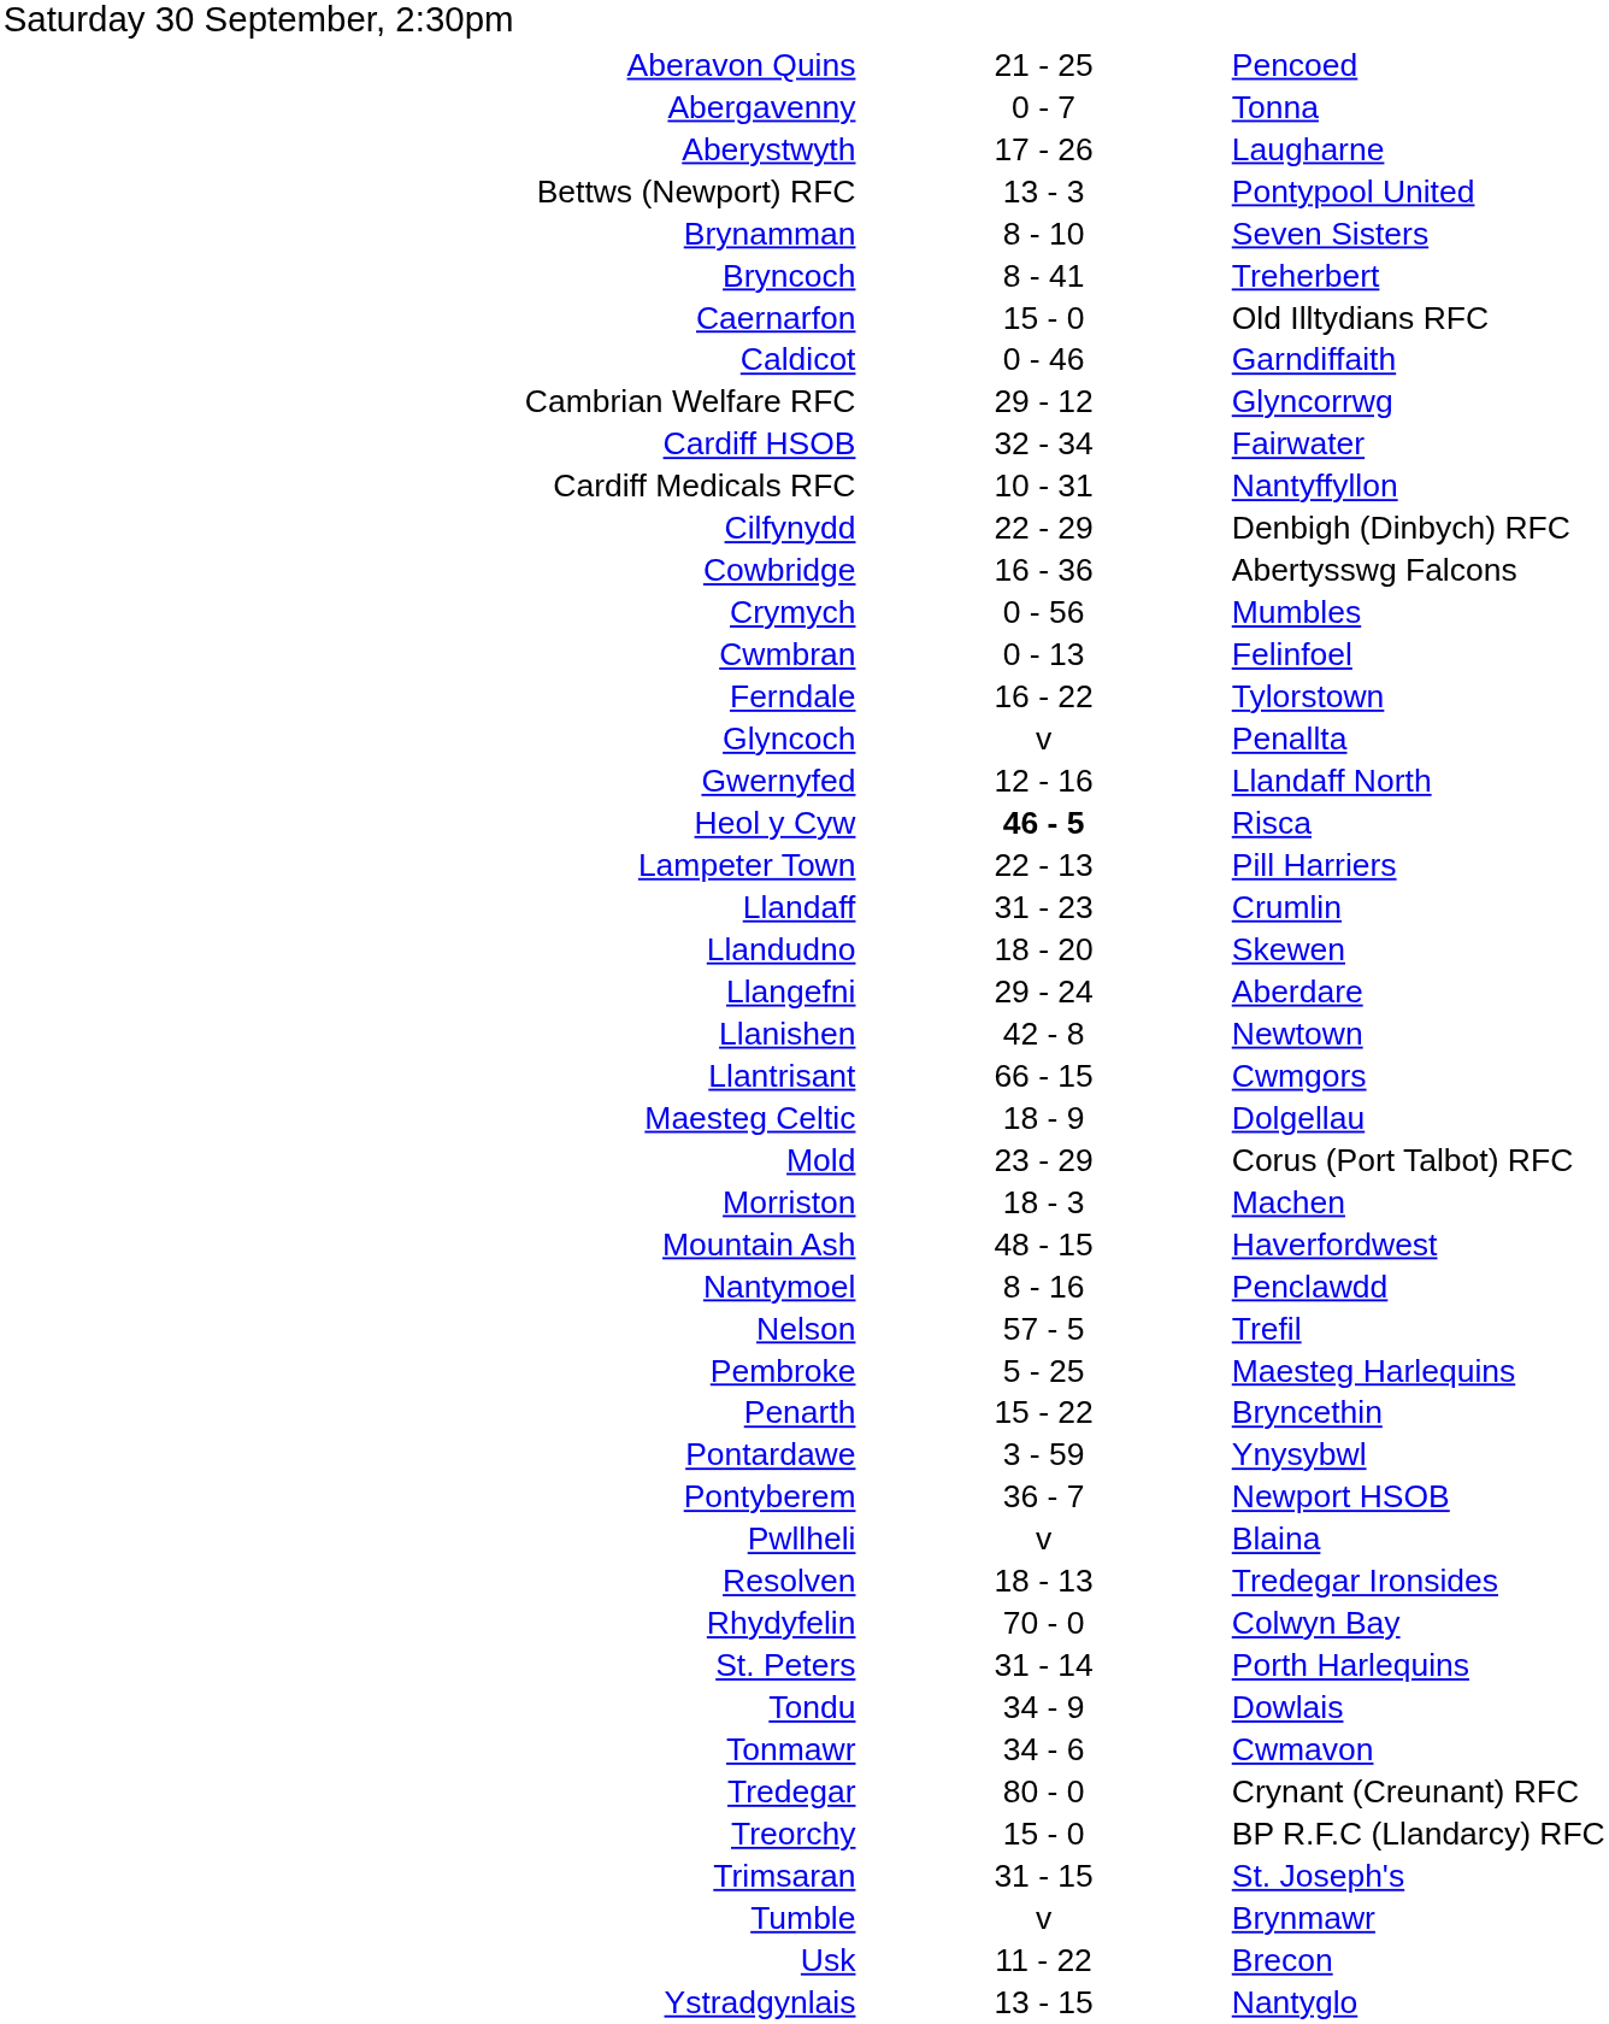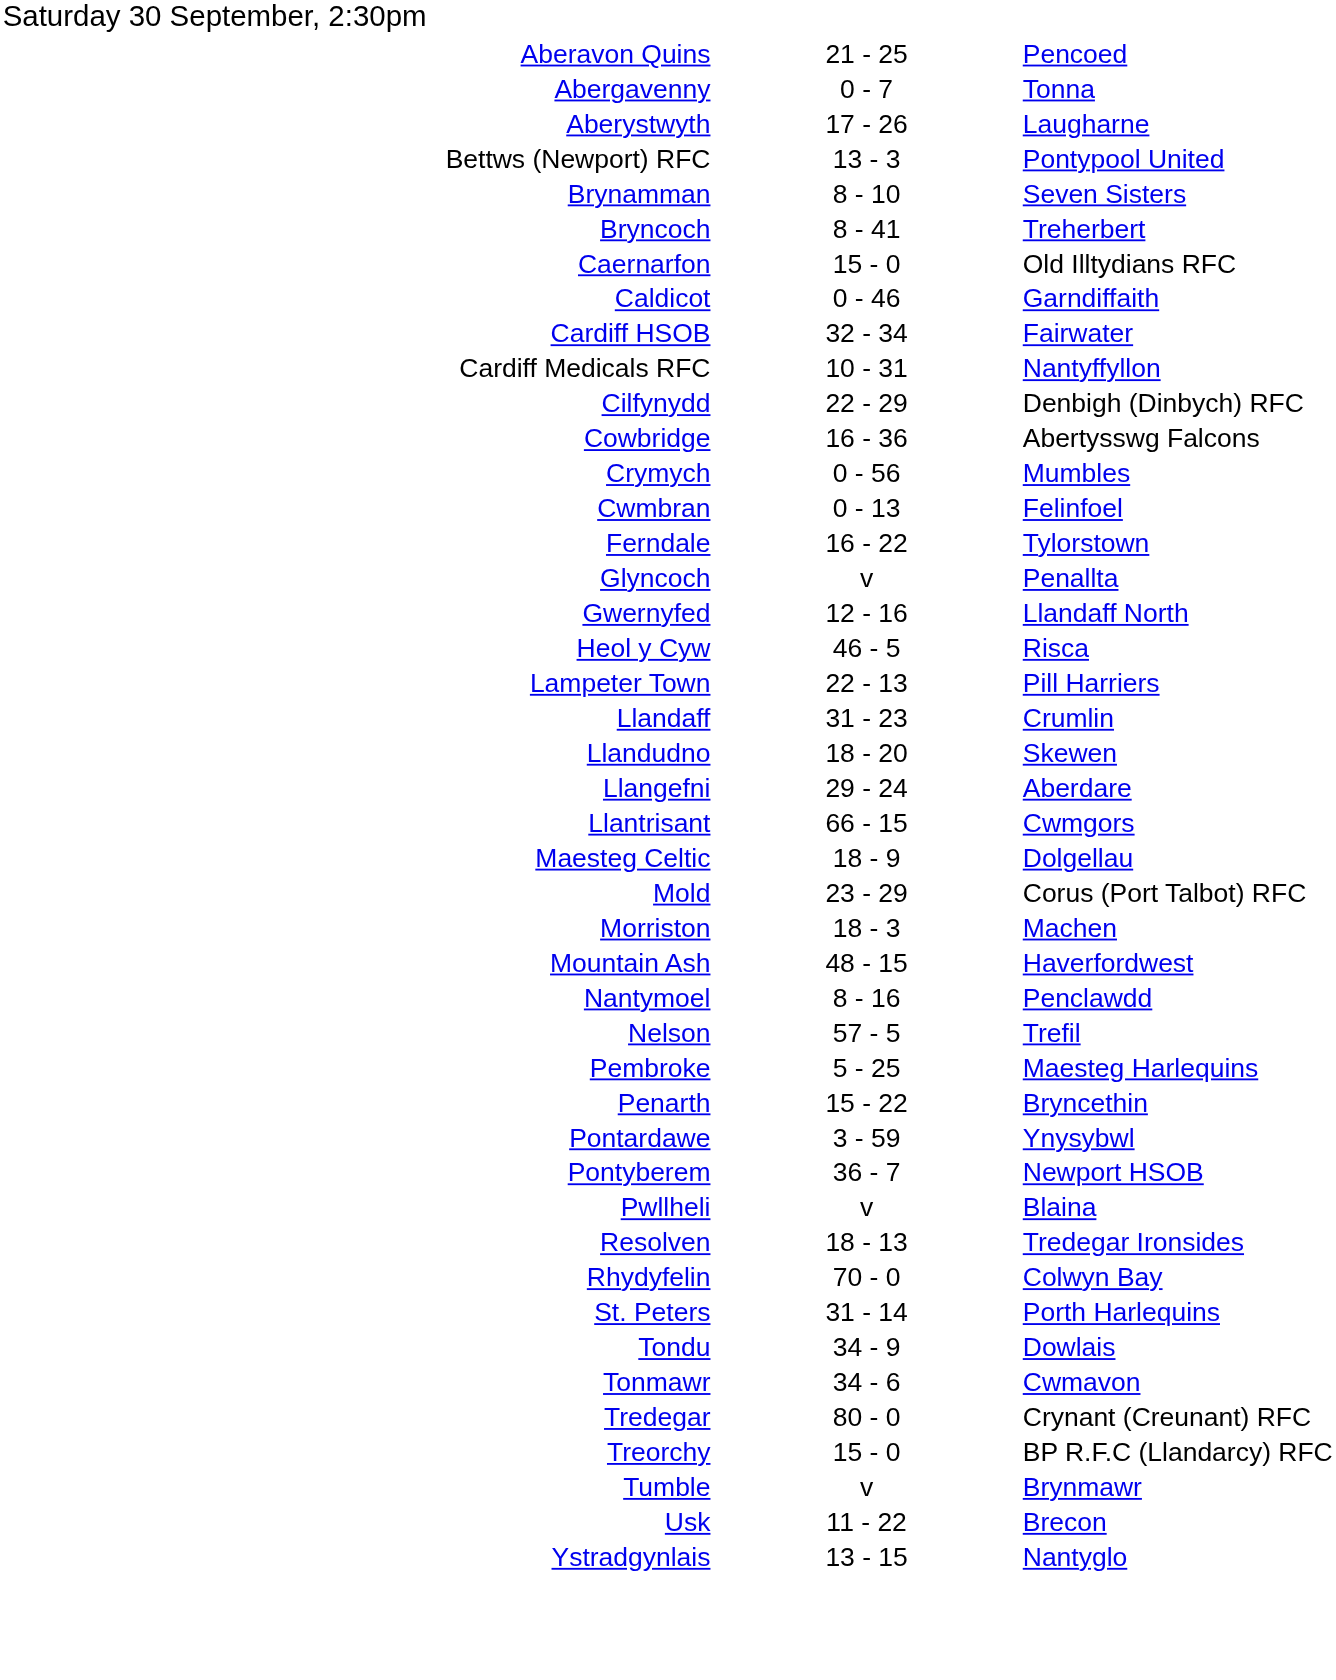- row: Cambrian Welfare RFC | 29 - 12 | Glyncorrwg
Heol y Cyw | column 2: bold -> normal
- row: Llanishen | 42 - 8 | Newtown
- row: Trimsaran | 31 - 15 | St. Joseph's
